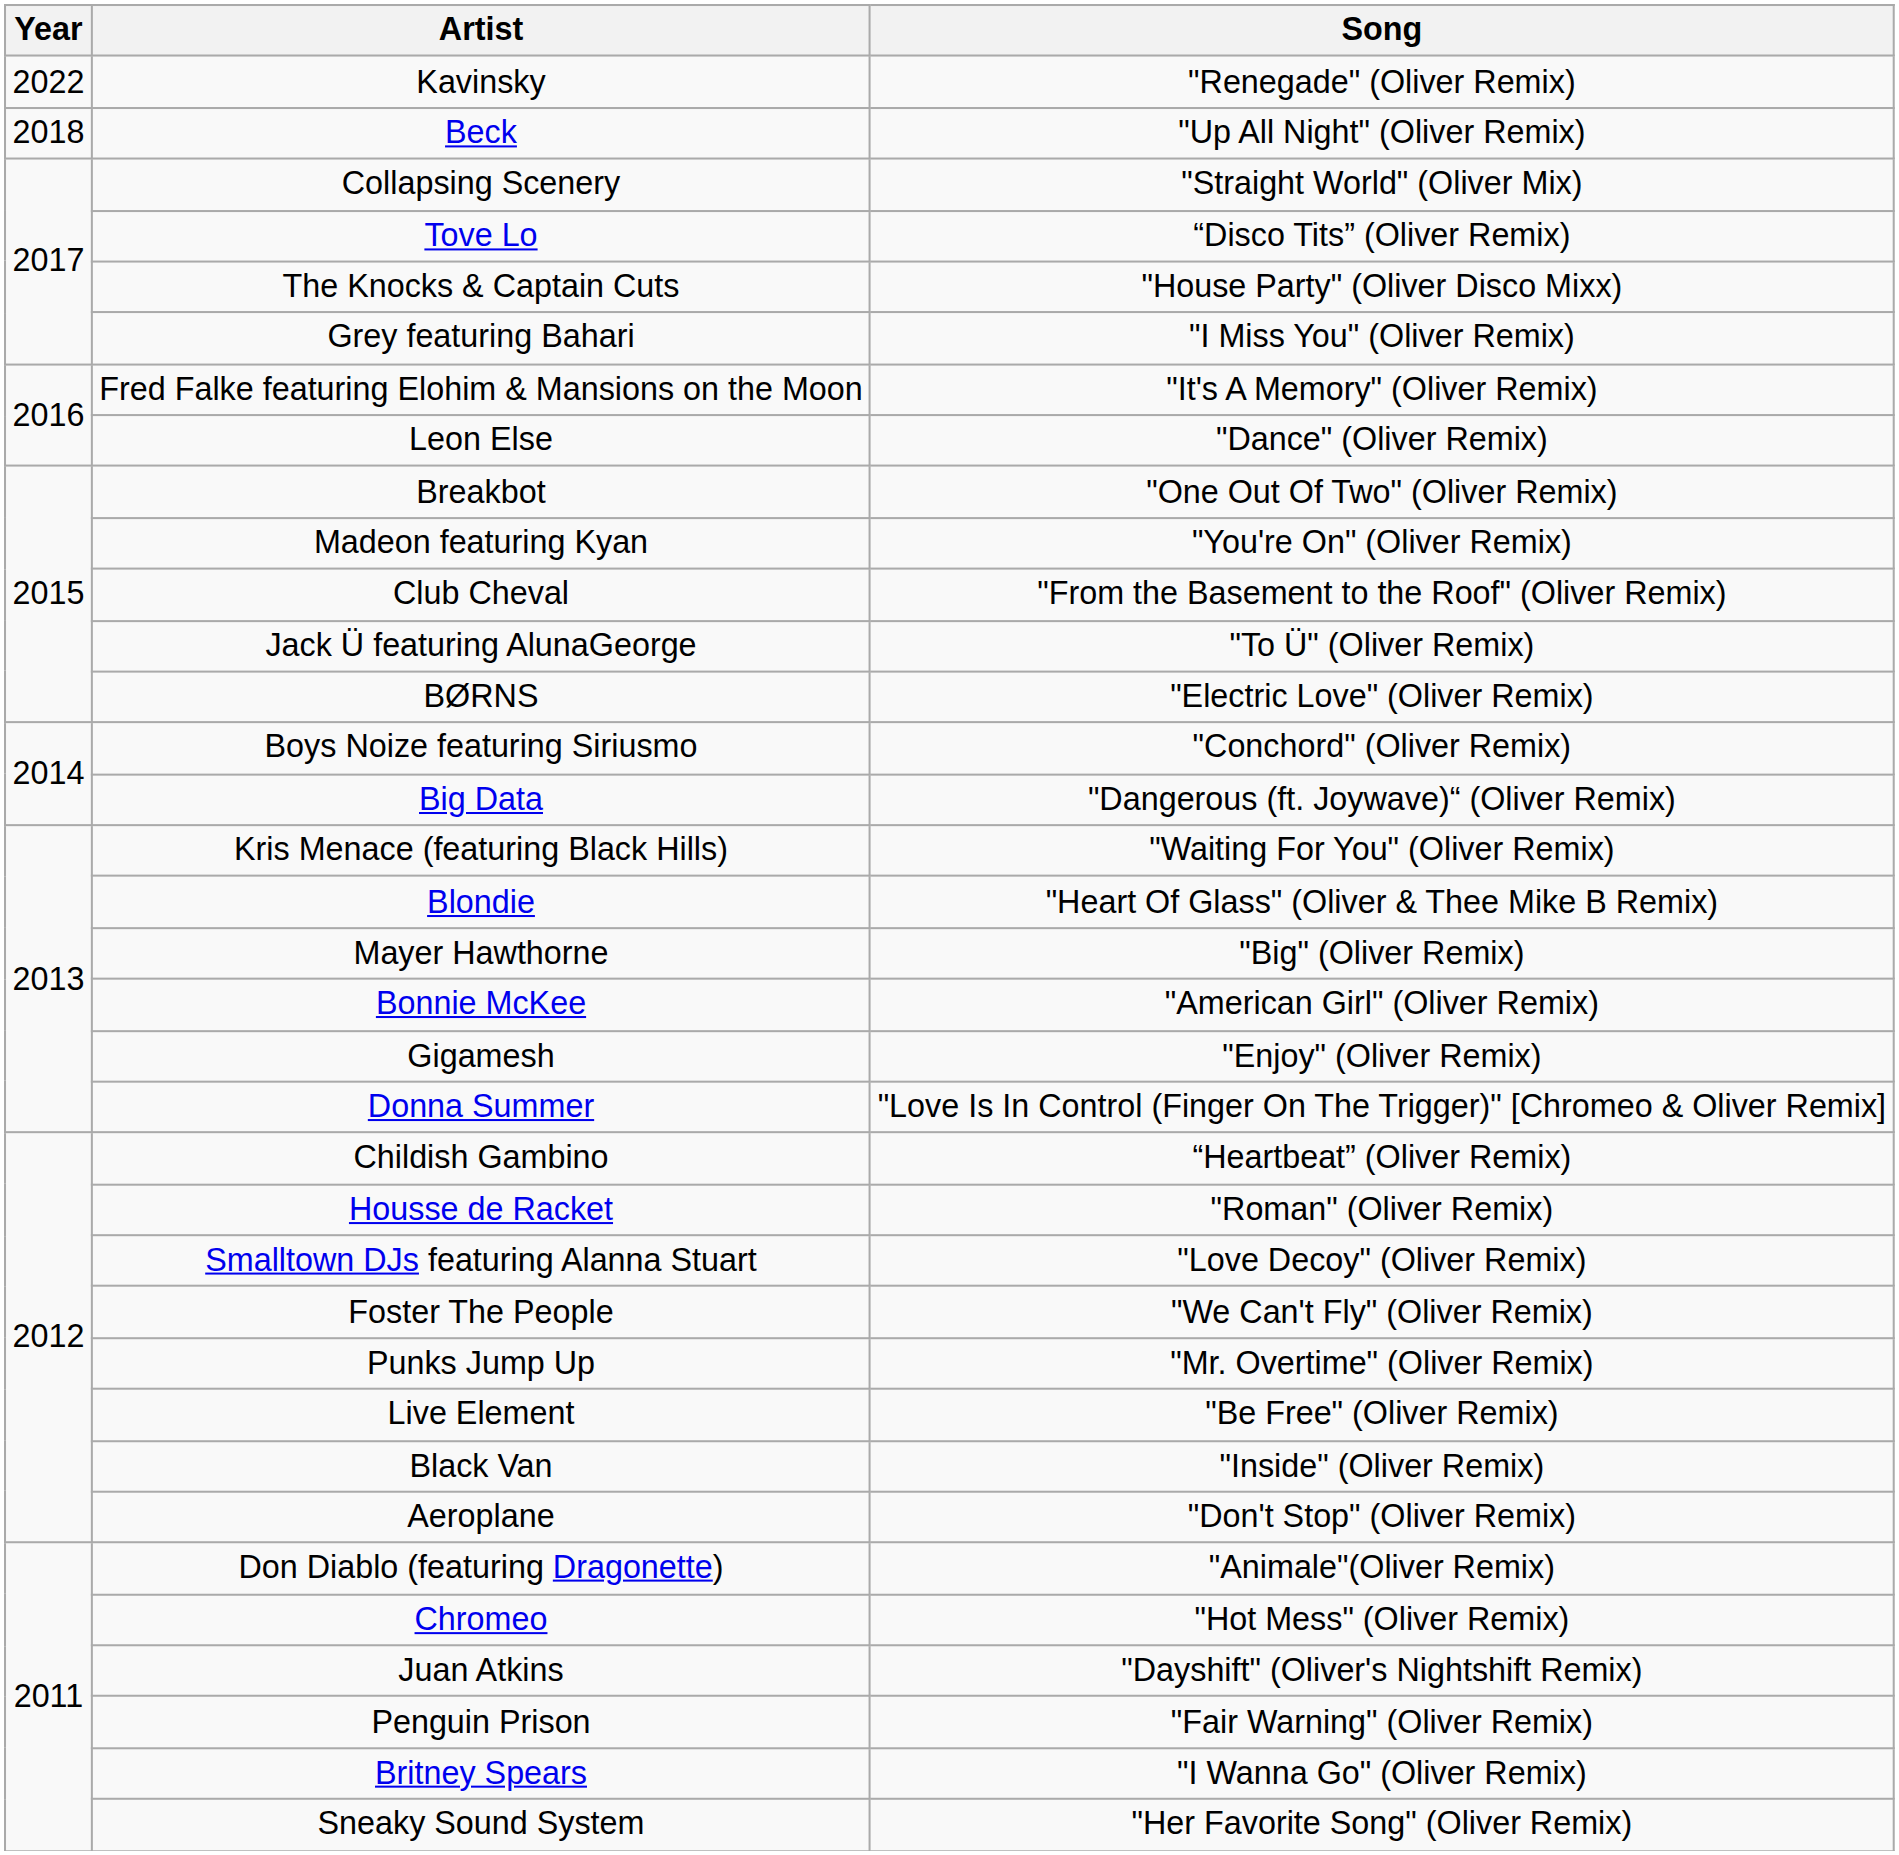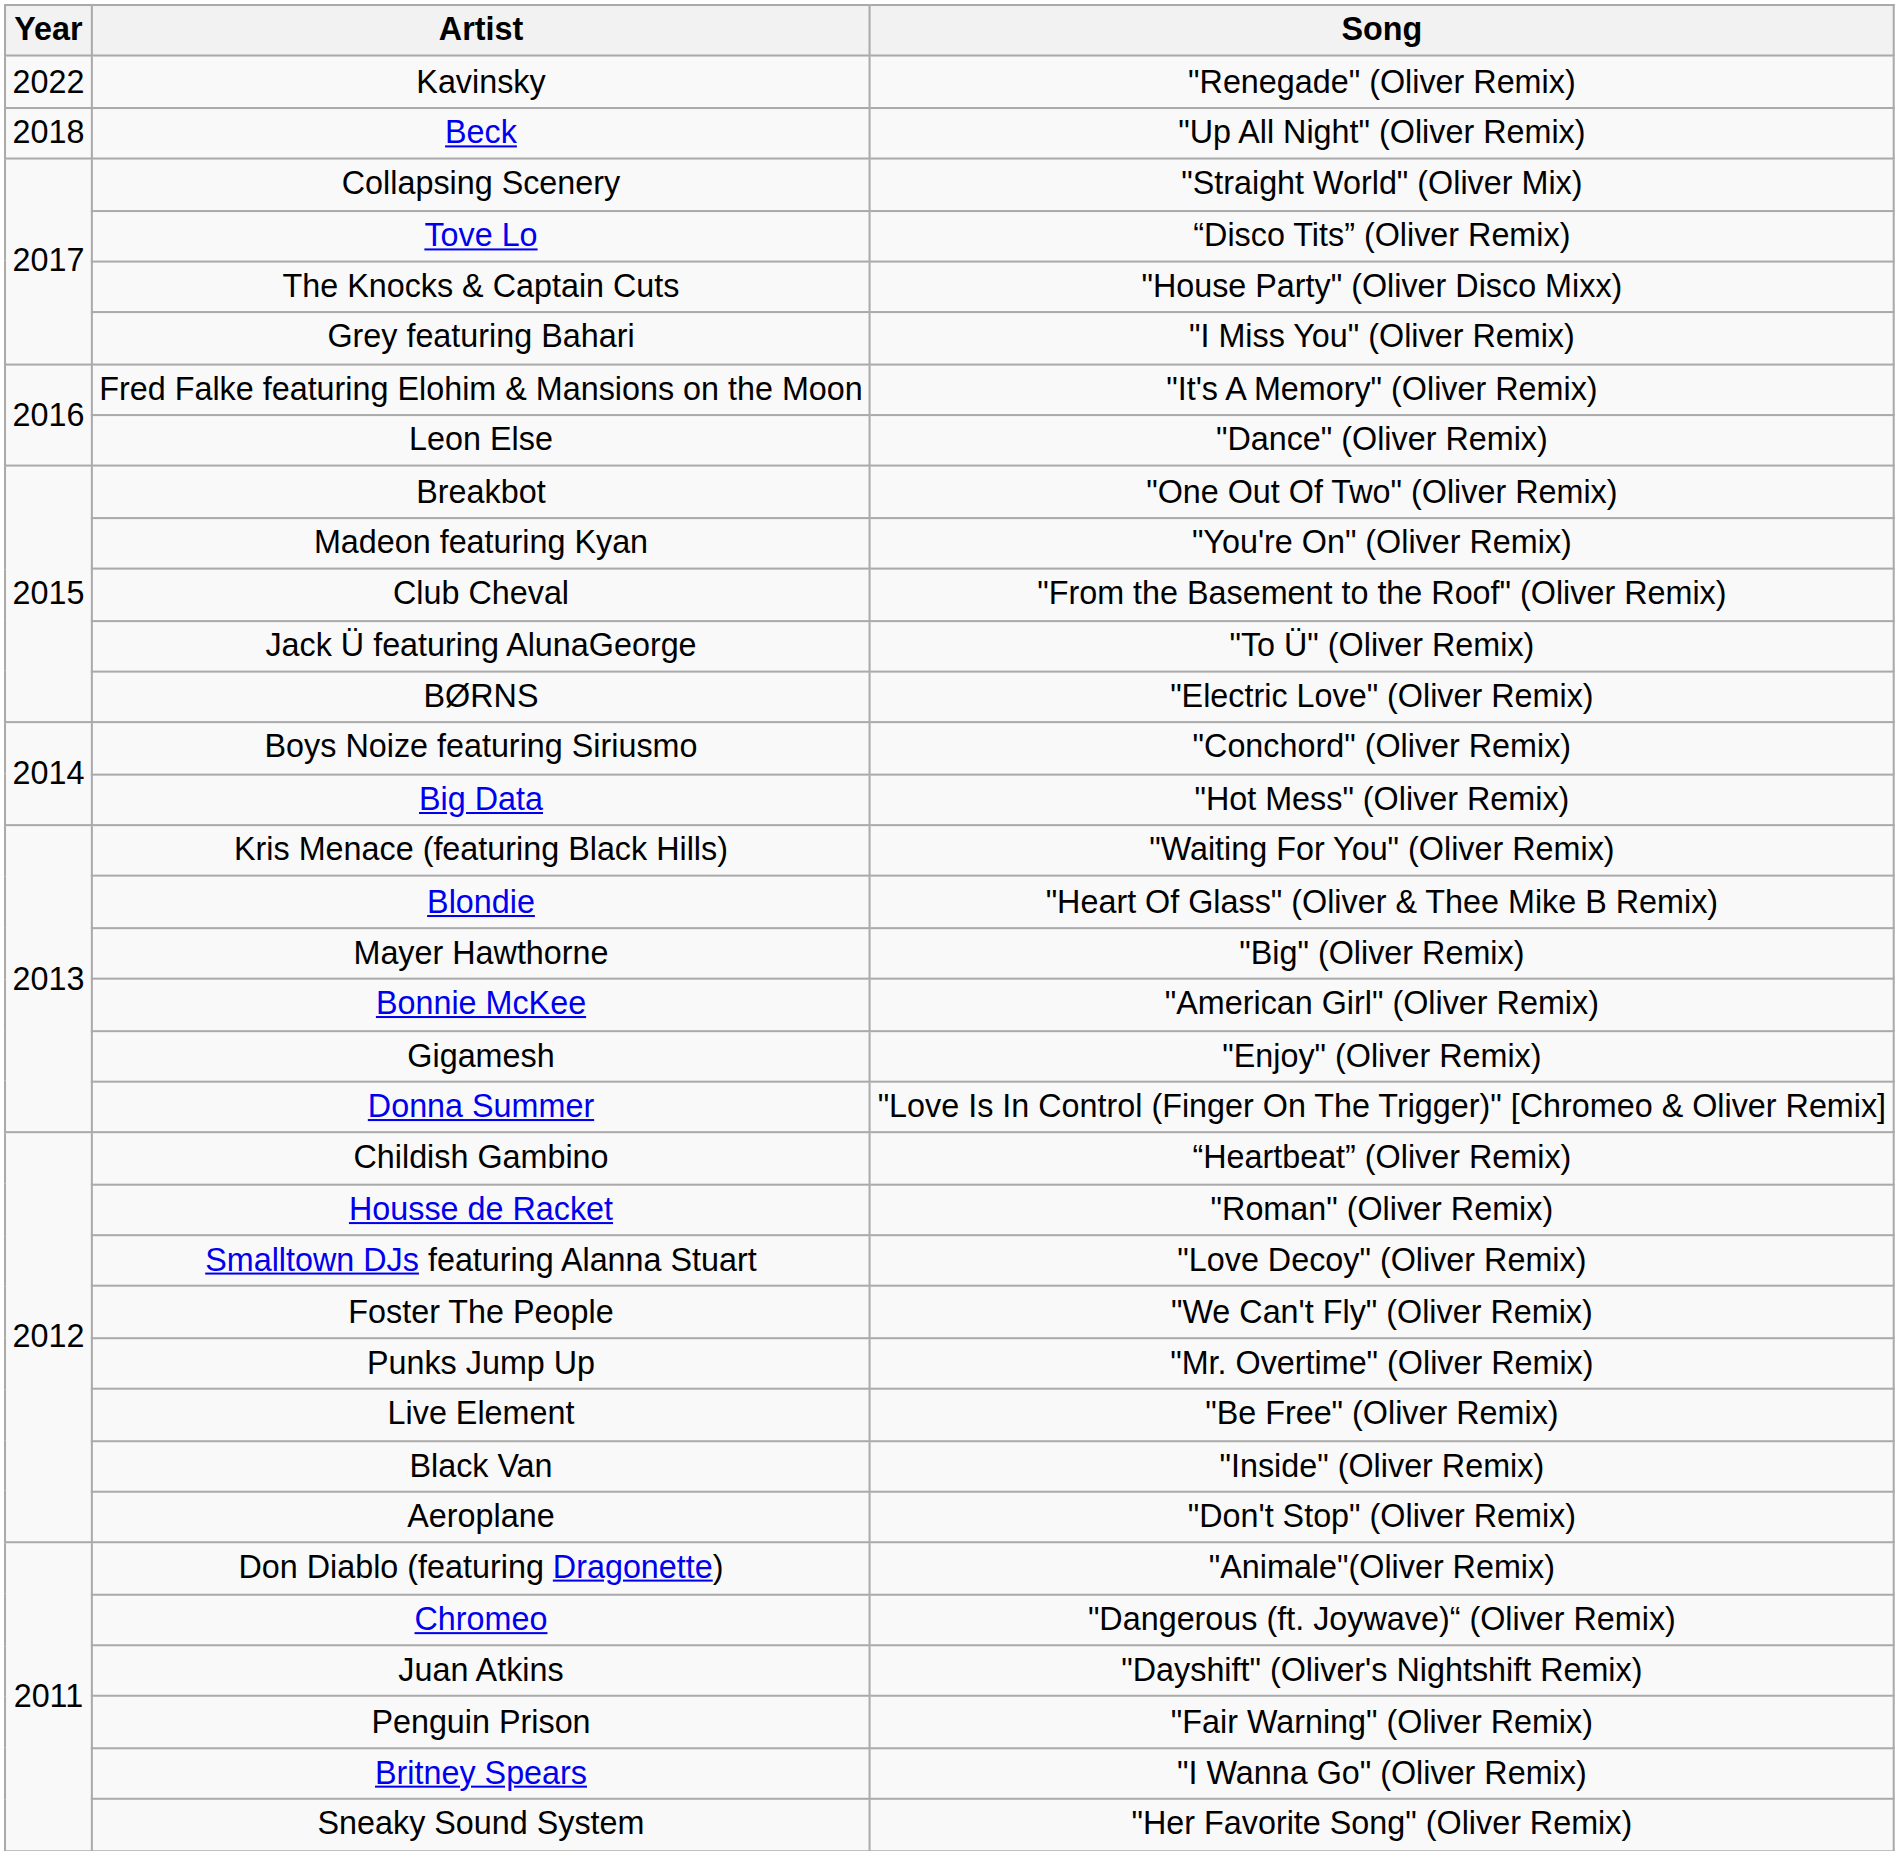Big Data | Song: "Dangerous (ft. Joywave)“ (Oliver Remix) -> "Hot Mess" (Oliver Remix)
Chromeo | Song: "Hot Mess" (Oliver Remix) -> "Dangerous (ft. Joywave)“ (Oliver Remix)
